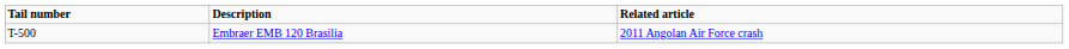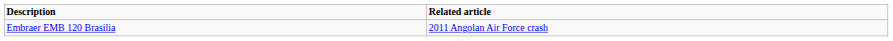- column: Tail number | T-500
